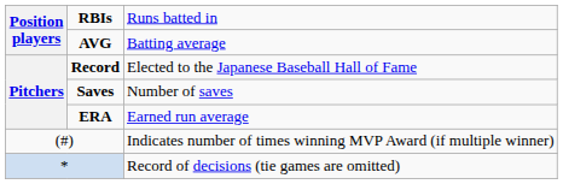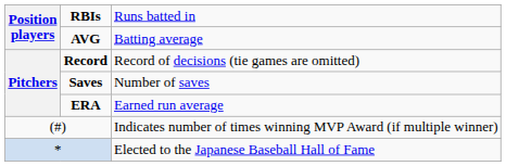Record | column 3: Elected to the Japanese Baseball Hall of Fame -> Record of decisions (tie games are omitted)
* | column 3: Record of decisions (tie games are omitted) -> Elected to the Japanese Baseball Hall of Fame
